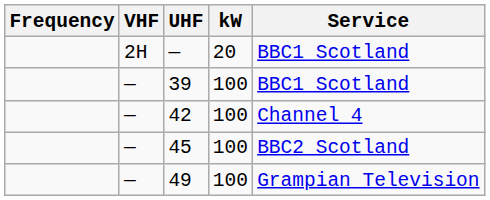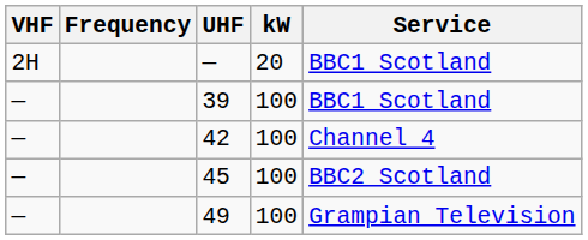columns swapped: Frequency <-> VHF
